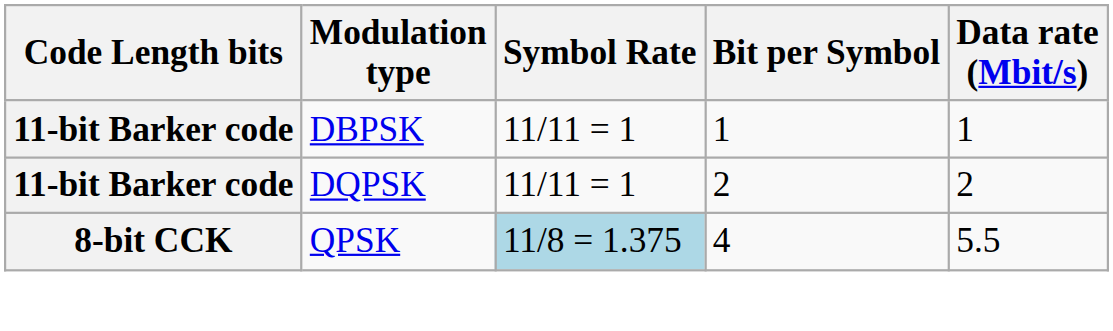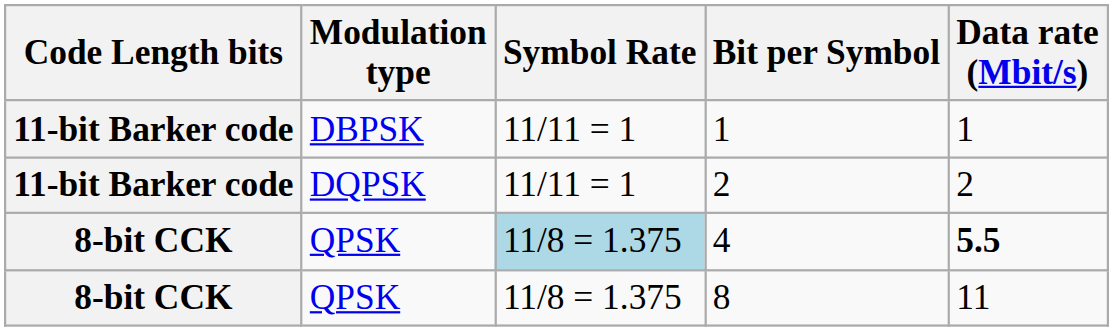4 | Data rate (Mbit/s): normal -> bold
+ row: 8-bit CCK | QPSK | 11/8 = 1.375 | 8 | 11
